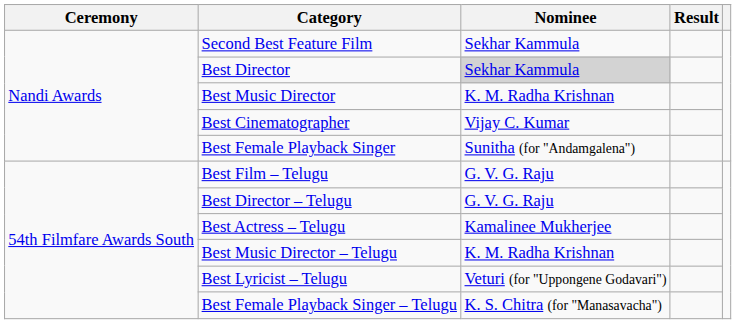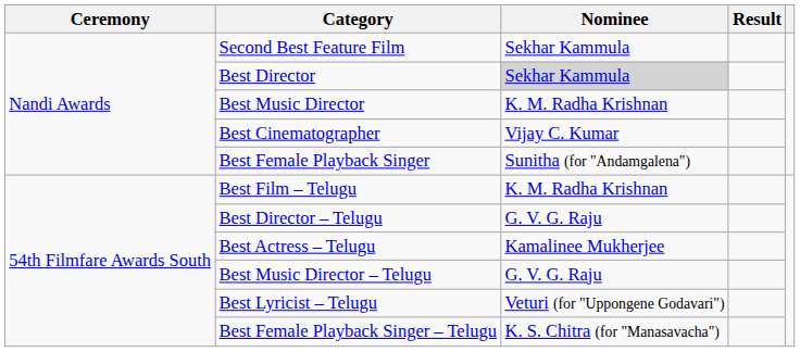Best Film – Telugu | Nominee: G. V. G. Raju -> K. M. Radha Krishnan
Best Music Director – Telugu | Nominee: K. M. Radha Krishnan -> G. V. G. Raju
